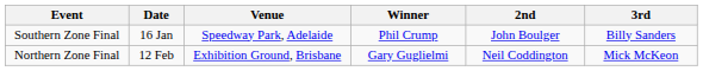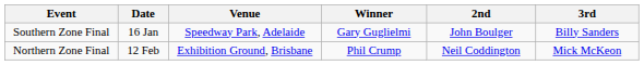Southern Zone Final | Winner: Phil Crump -> Gary Guglielmi
Northern Zone Final | Winner: Gary Guglielmi -> Phil Crump
